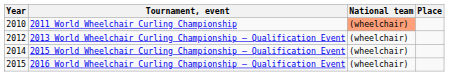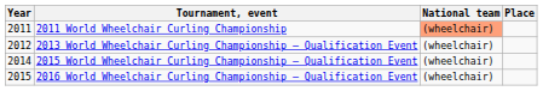2011 World Wheelchair Curling Championship | Year: 2010 -> 2011
